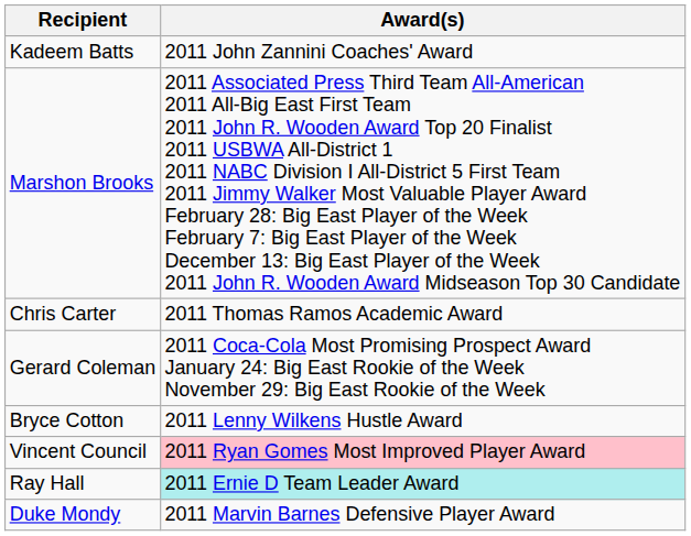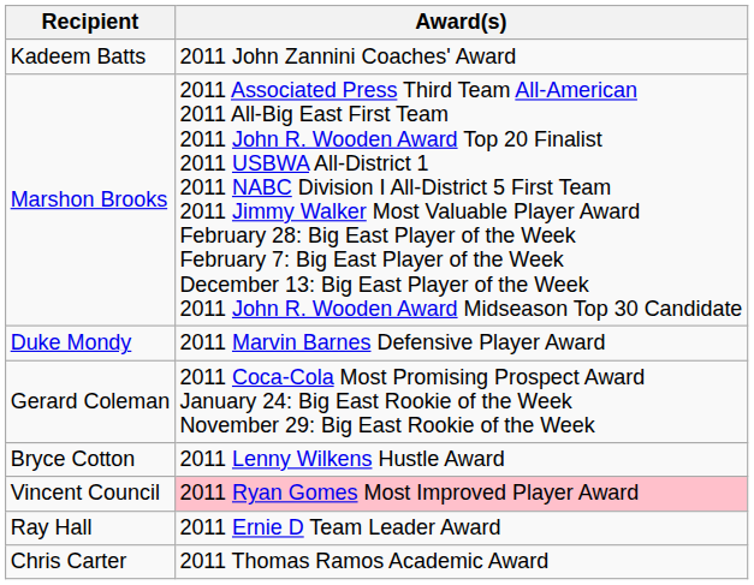rows swapped: Chris Carter <-> Duke Mondy
Ray Hall | Award(s): paleturquoise background -> no background
